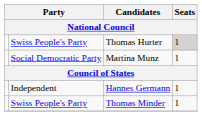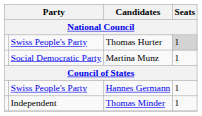Hannes Germann | column 2: Independent -> Swiss People's Party
Thomas Minder | column 2: Swiss People's Party -> Independent
